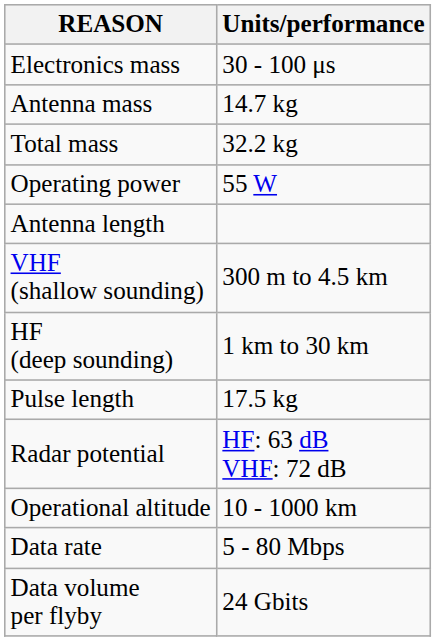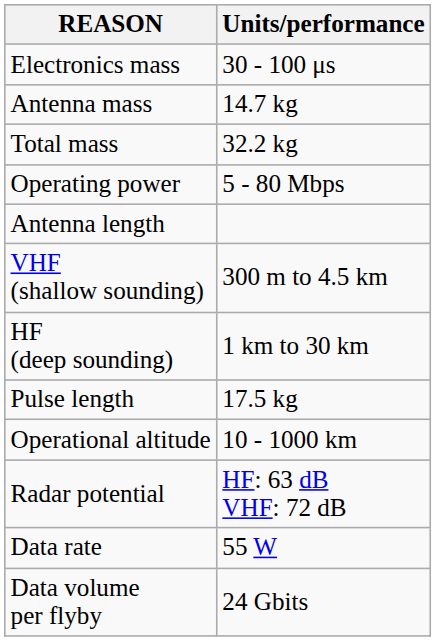Operating power | Units/performance: 55 W -> 5 - 80 Mbps
rows swapped: Operational altitude <-> Radar potential
Data rate | Units/performance: 5 - 80 Mbps -> 55 W
